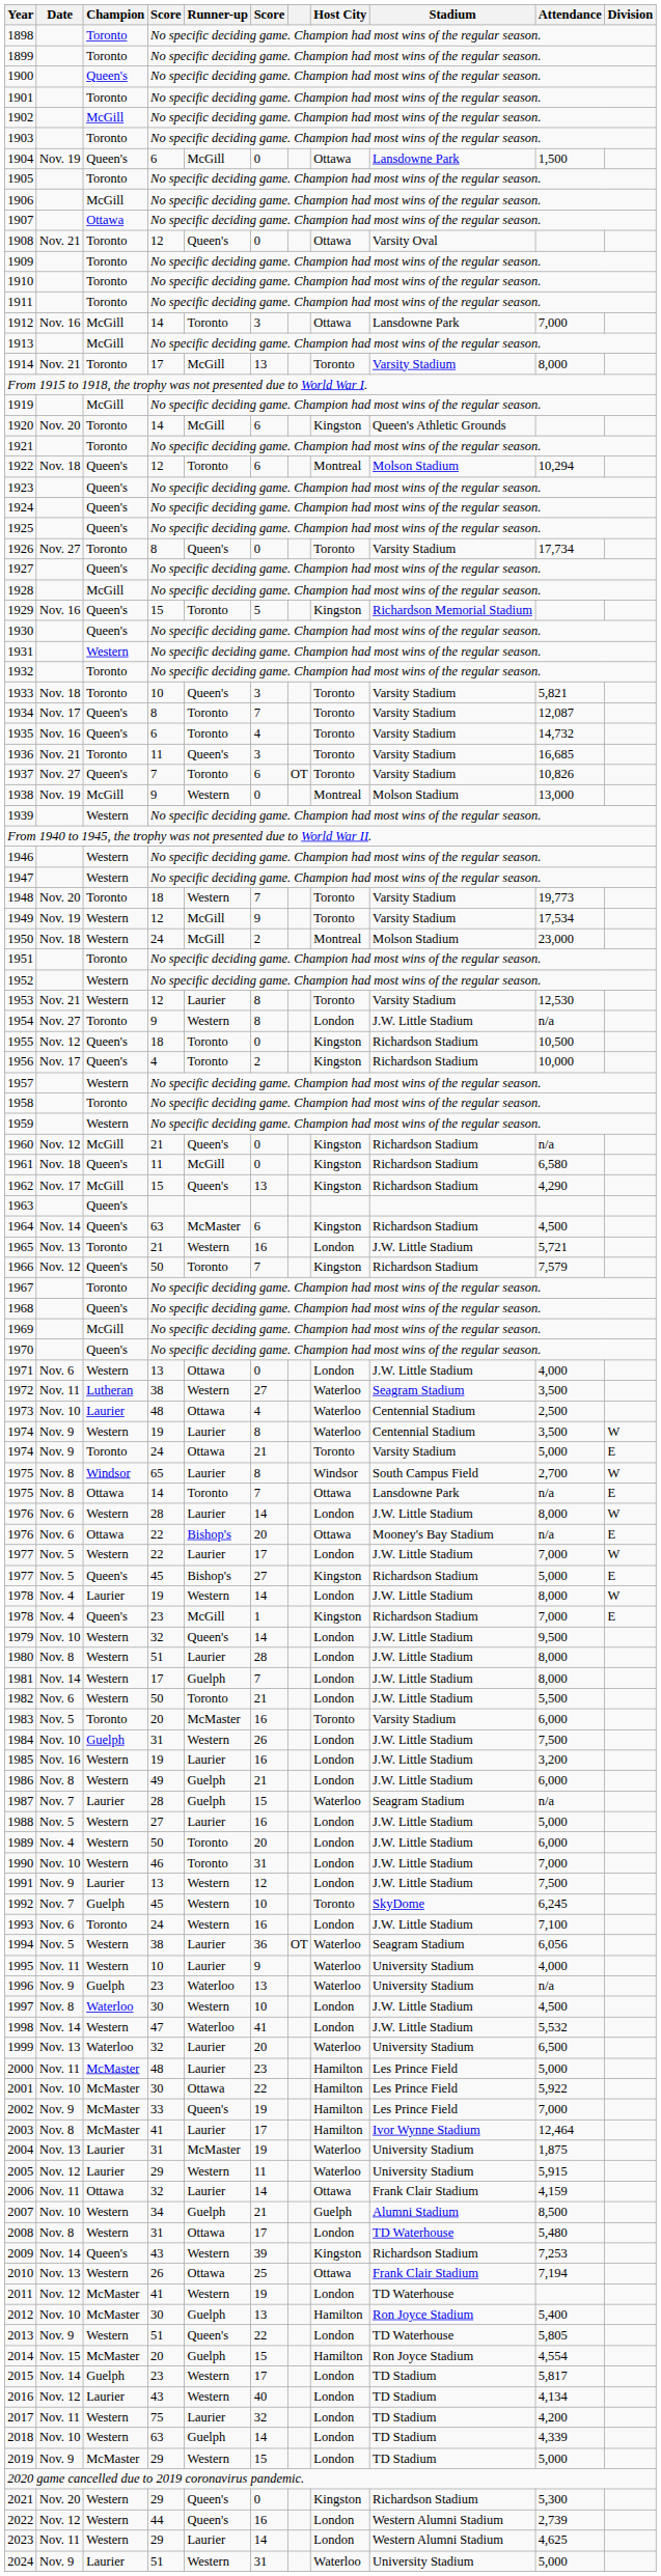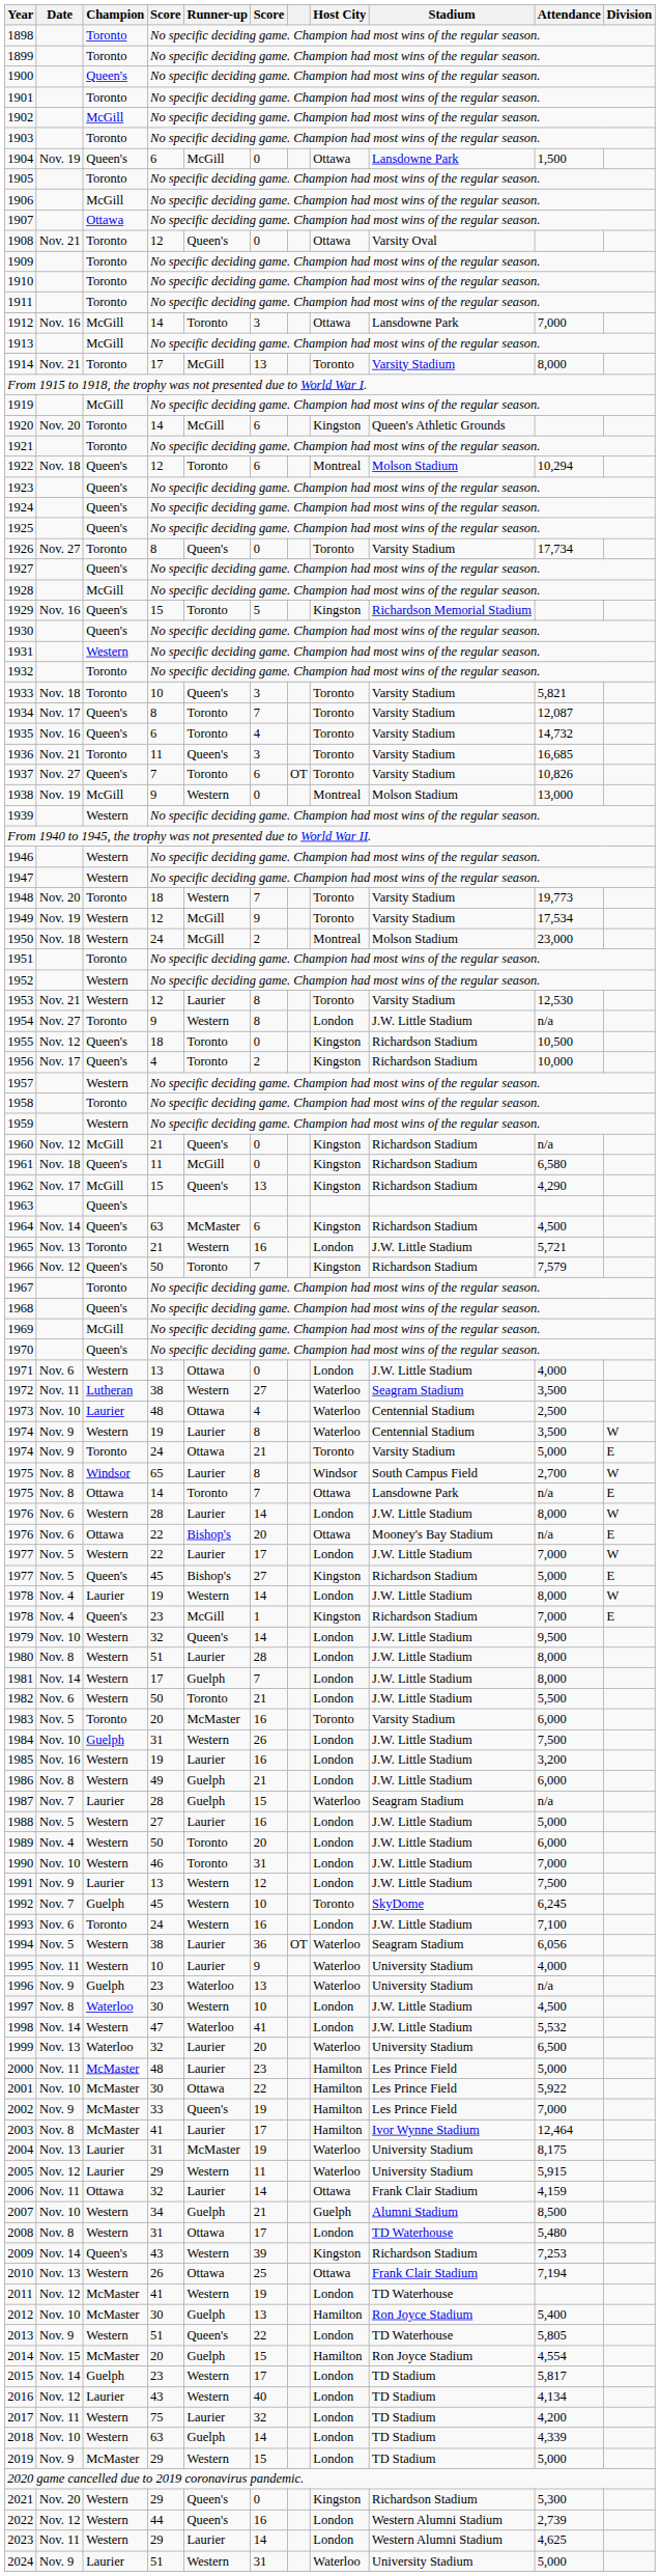2004 | Attendance: 1,875 -> 8,175
